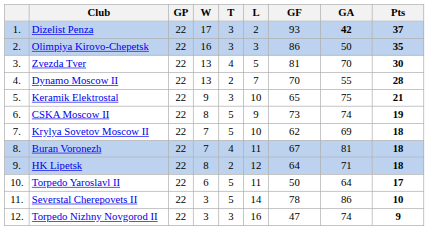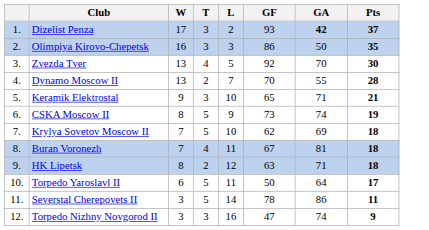- column: GP | 22 | 22 | 22 | 22 | 22 | 22 | 22 | 22 | 22 | 22 | 22 | 22
Zvezda Tver | GF: 81 -> 92
Keramik Elektrostal | GA: 75 -> 71
HK Lipetsk | GF: 64 -> 63
Severstal Cherepovets II | Pts: 10 -> 11
